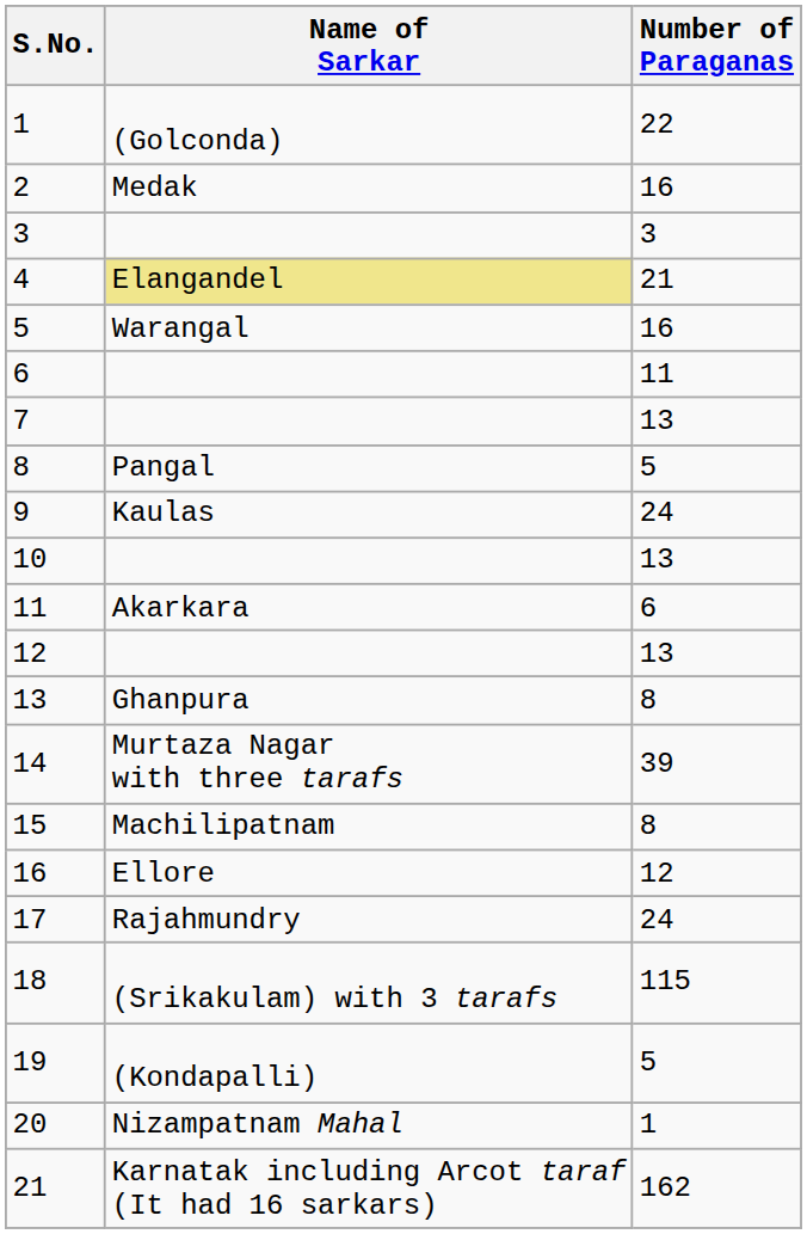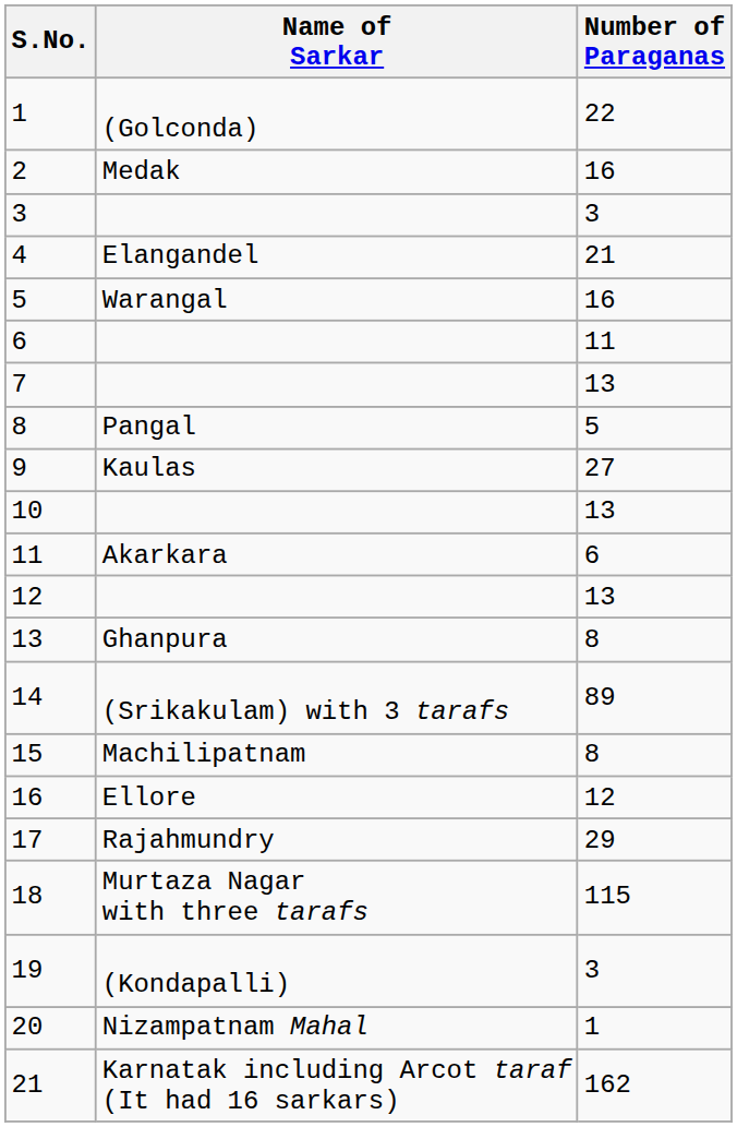4 | Name of Sarkar: khaki background -> no background
9 | Number of Paraganas: 24 -> 27
14 | Name of Sarkar: Murtaza Nagar with three tarafs -> (Srikakulam) with 3 tarafs
14 | Number of Paraganas: 39 -> 89
17 | Number of Paraganas: 24 -> 29
18 | Name of Sarkar: (Srikakulam) with 3 tarafs -> Murtaza Nagar with three tarafs
19 | Number of Paraganas: 5 -> 3
